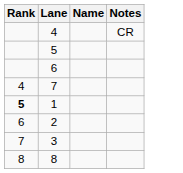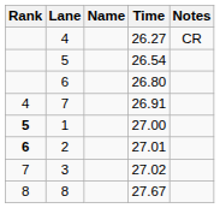+ column: Time | 26.27 | 26.54 | 26.80 | 26.91 | 27.00 | 27.01 | 27.02 | 27.67
2 | Rank: normal -> bold
